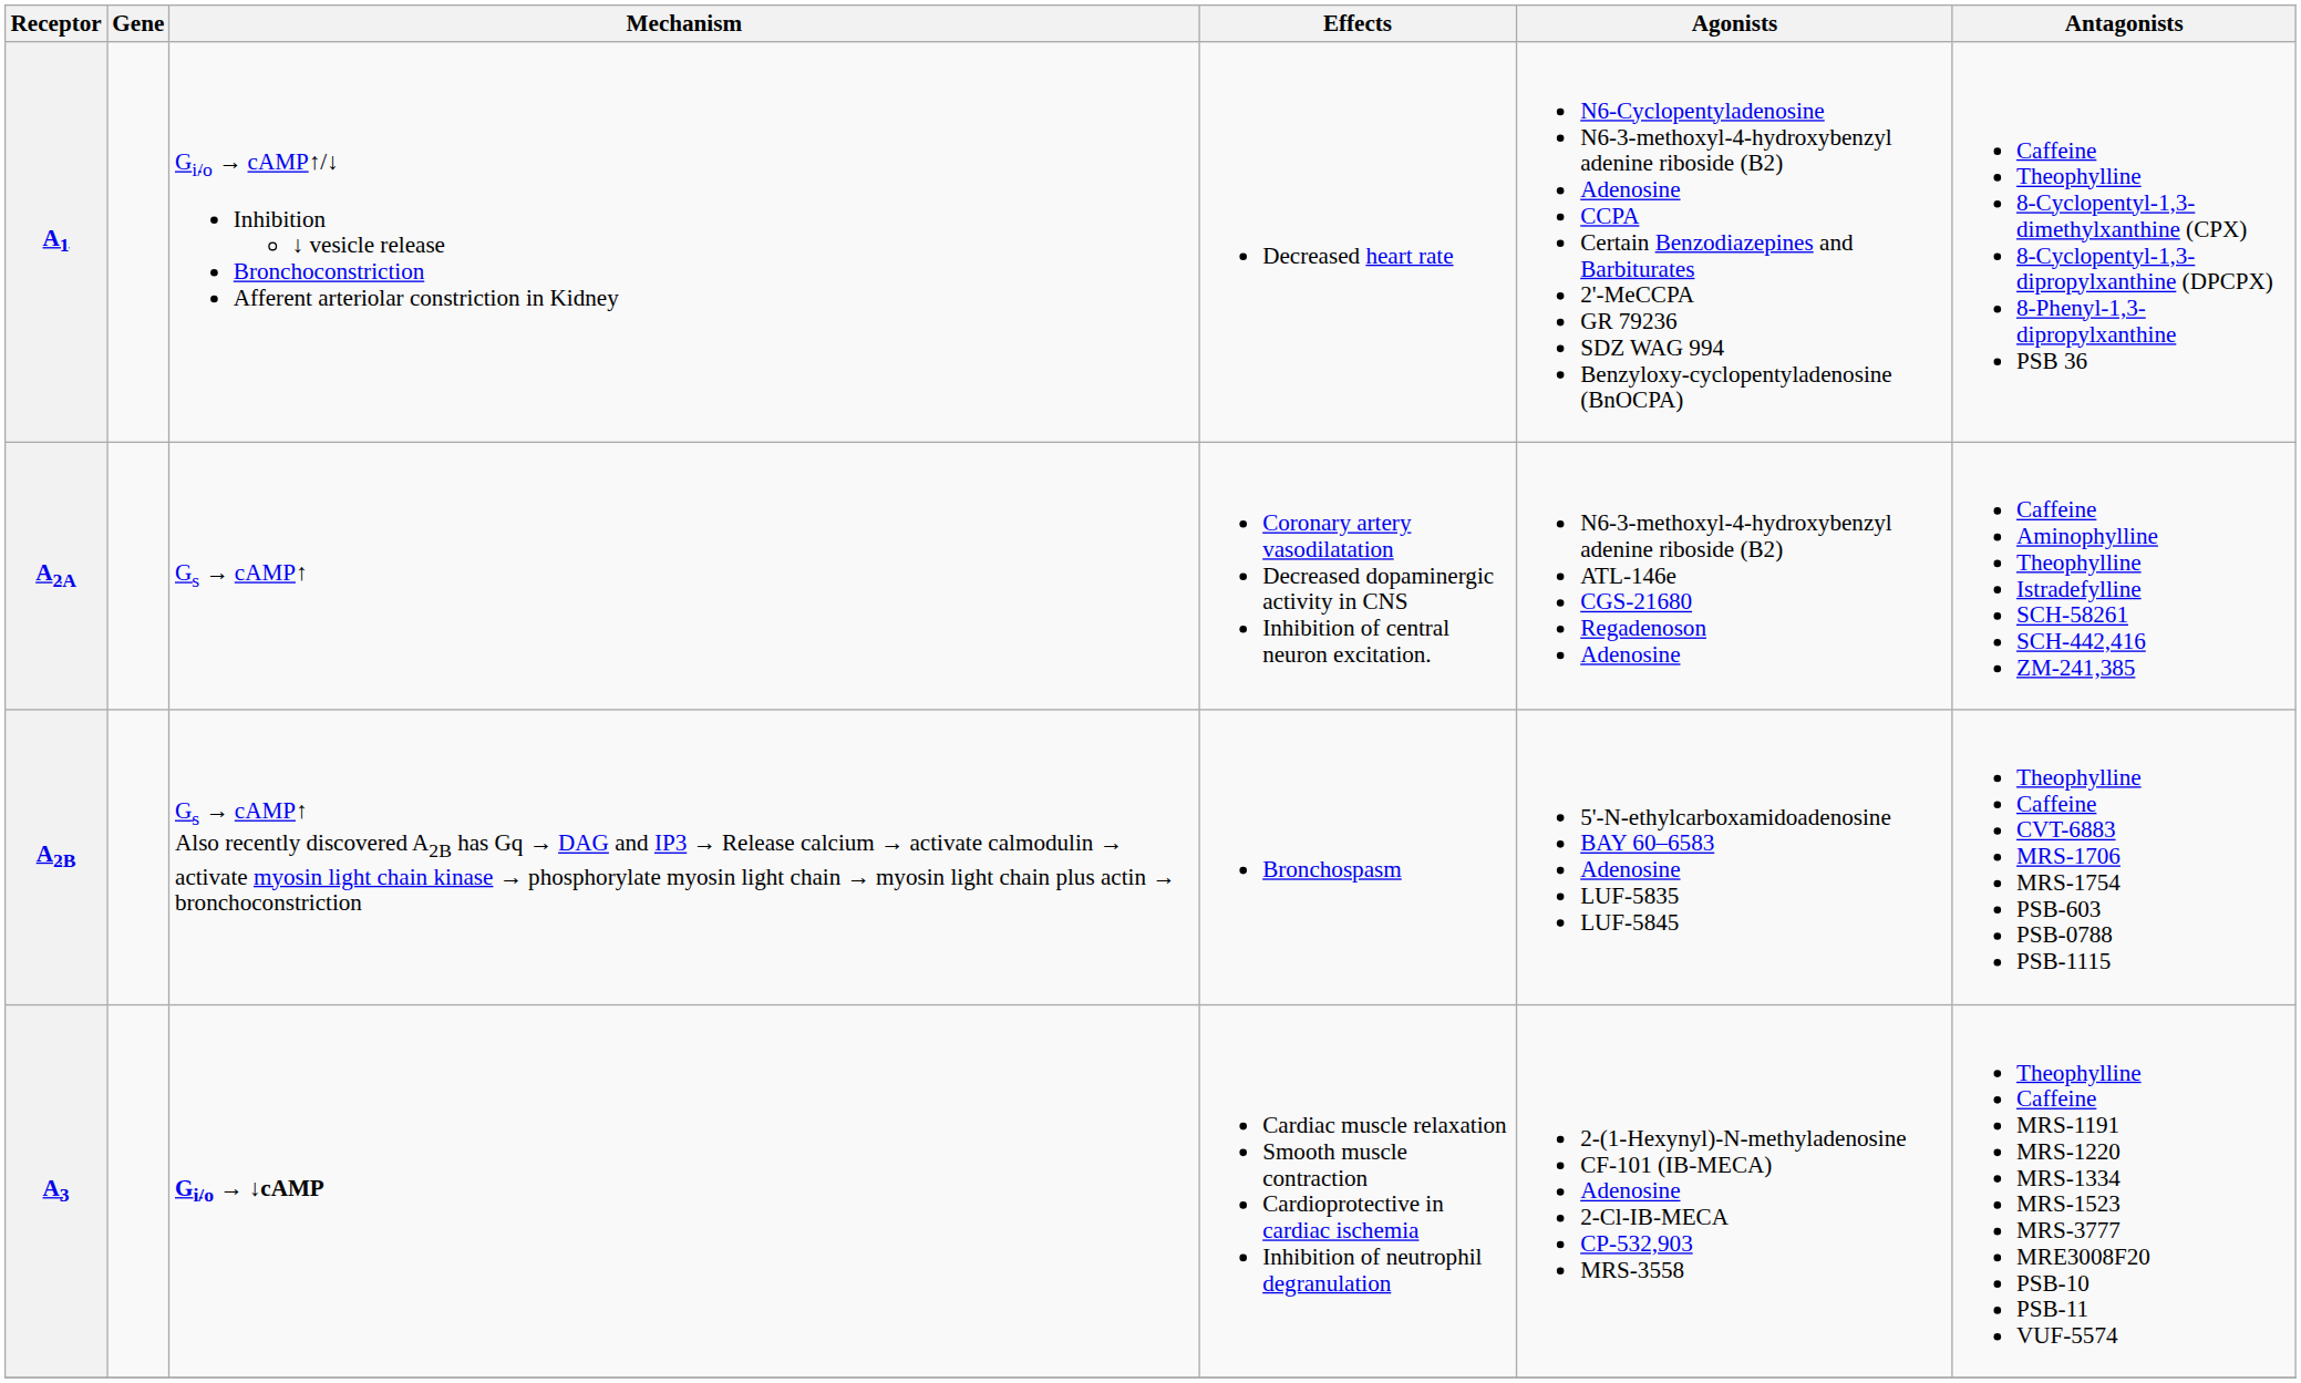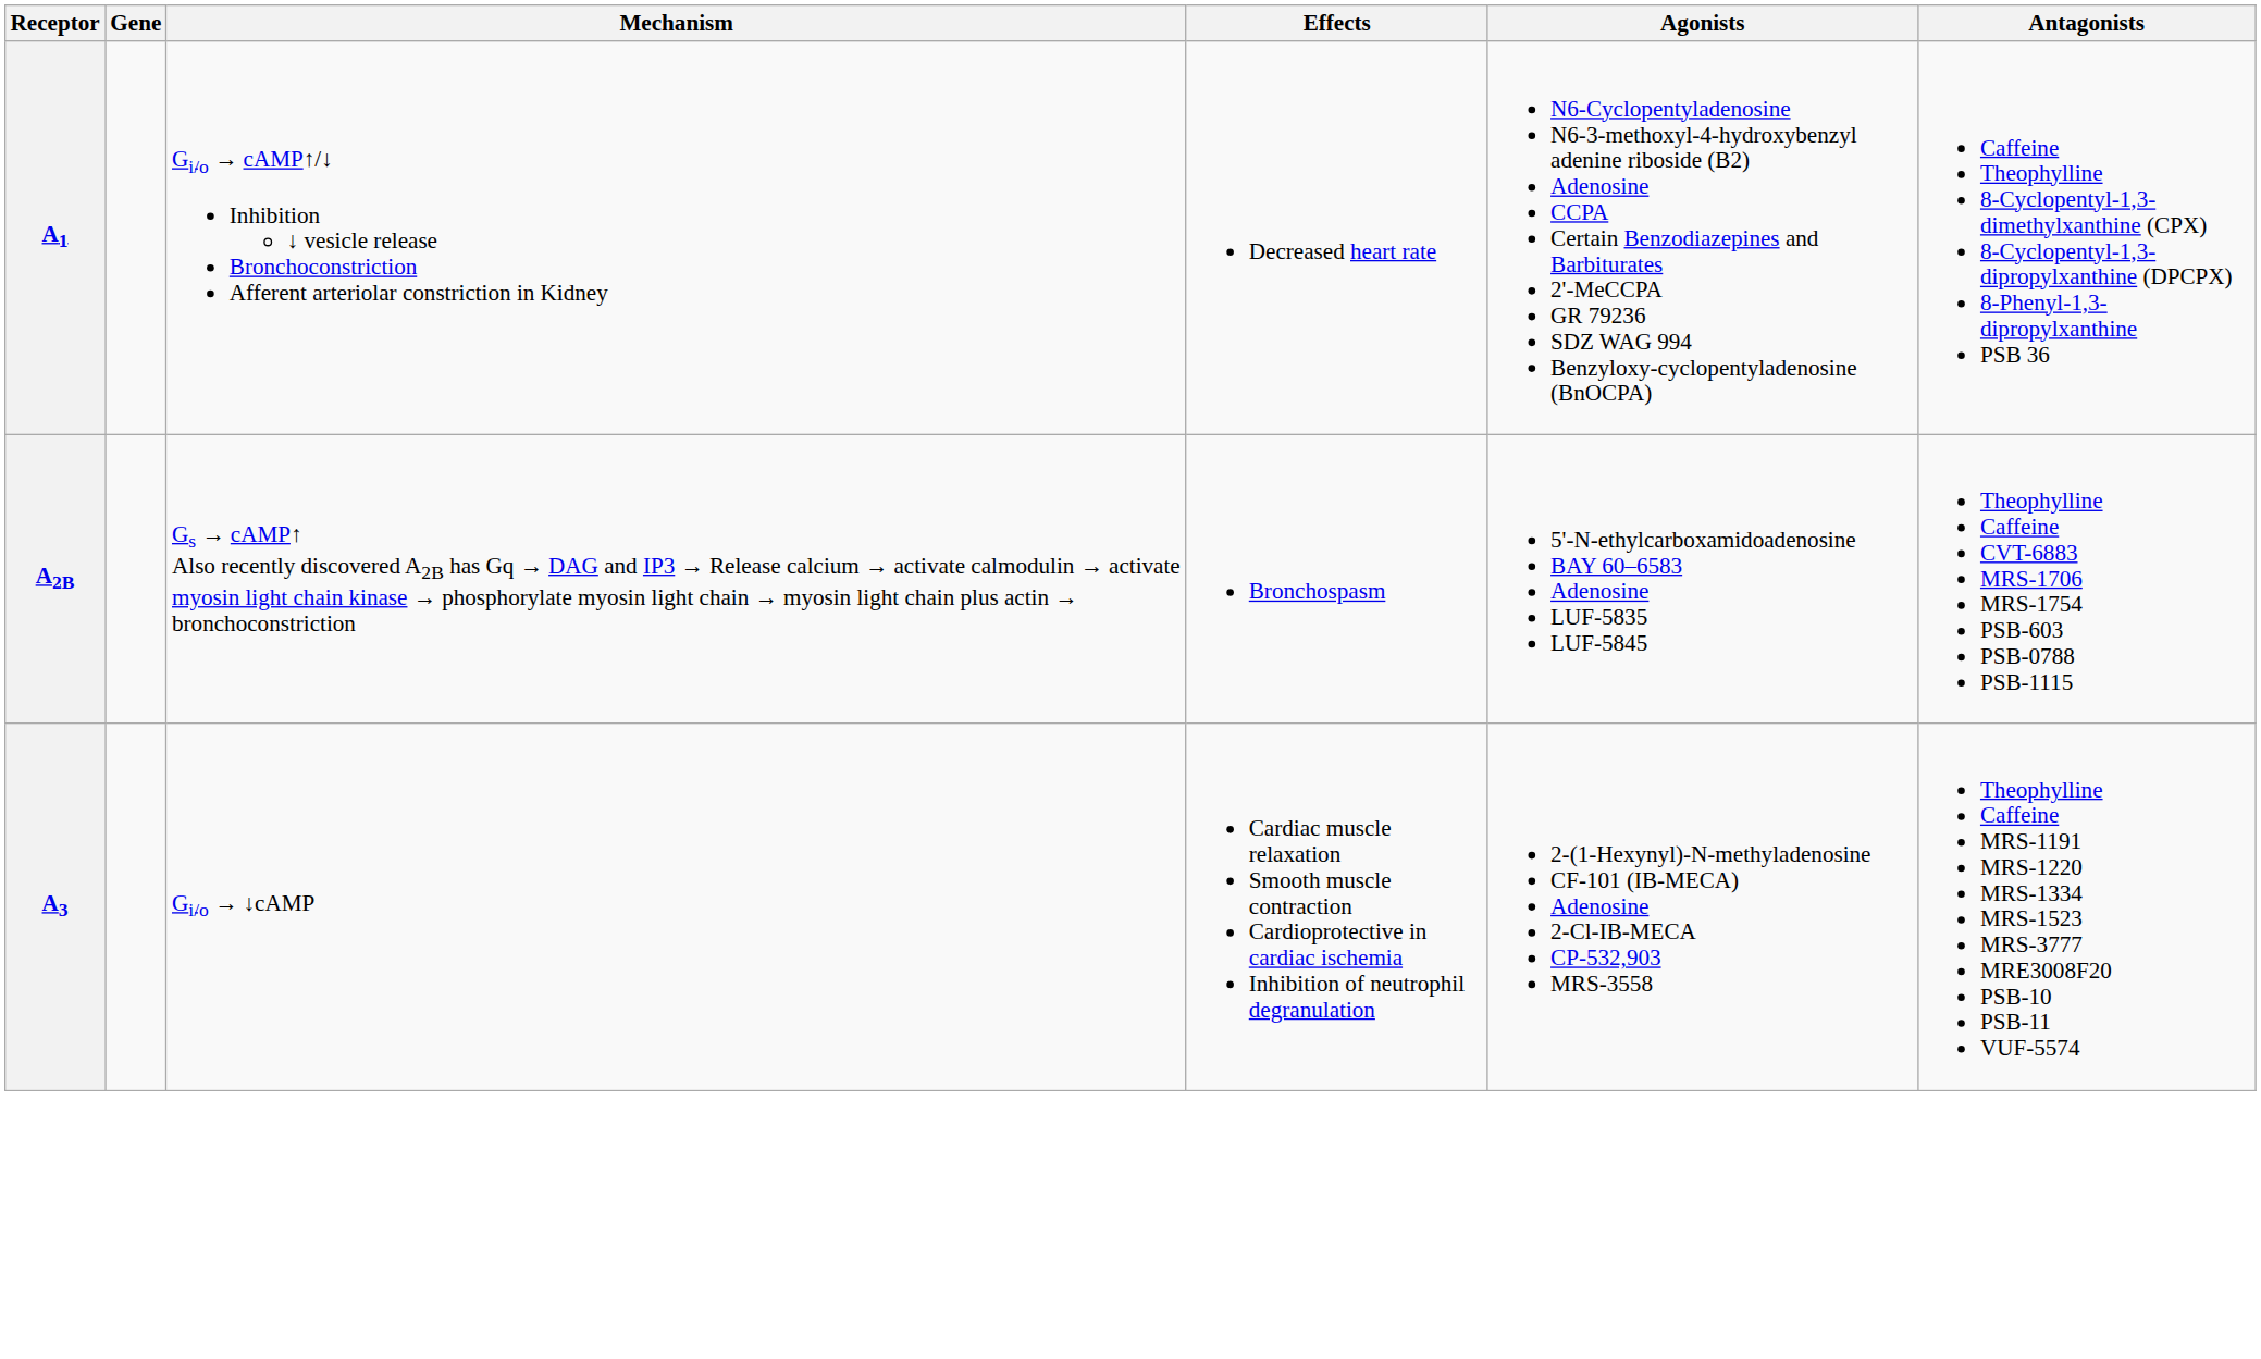- row: A2A | Gs → cAMP↑ | Coronary artery vasodilatation Decreased dopaminergic activity in CNS Inhibition of central neuron excitation. | N6-3-methoxyl-4-hydroxybenzyl adenine riboside (B2) ATL-146e CGS-21680 Regadenoson Adenosine | Caffeine Aminophylline Theophylline Istradefylline SCH-58261 SCH-442,416 ZM-241,385
A3 | Mechanism: bold -> normal
